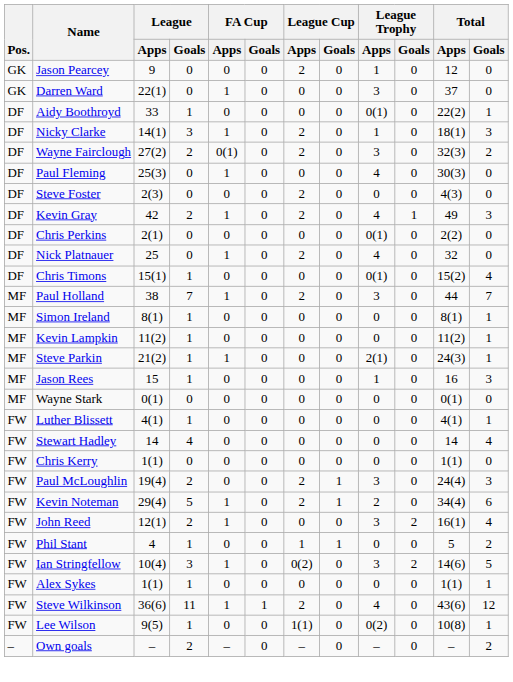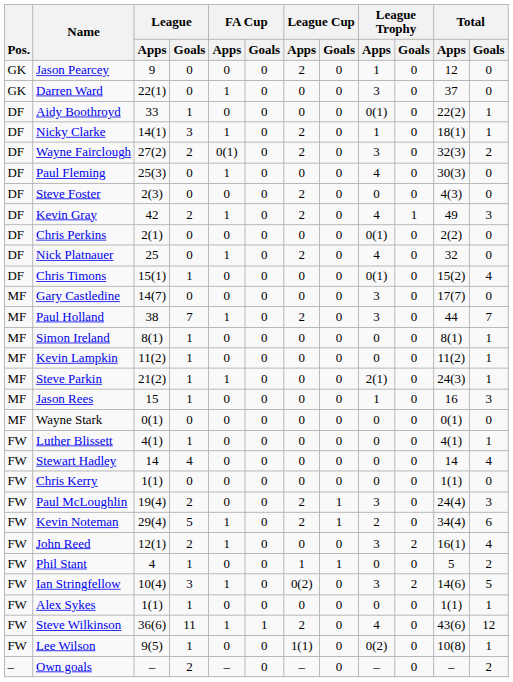Nicky Clarke | Total / Goals: 3 -> 1
+ row: MF | Gary Castledine | 14(7) | 0 | 0 | 0 | 0 | 0 | 3 | 0 | 17(7) | 0
